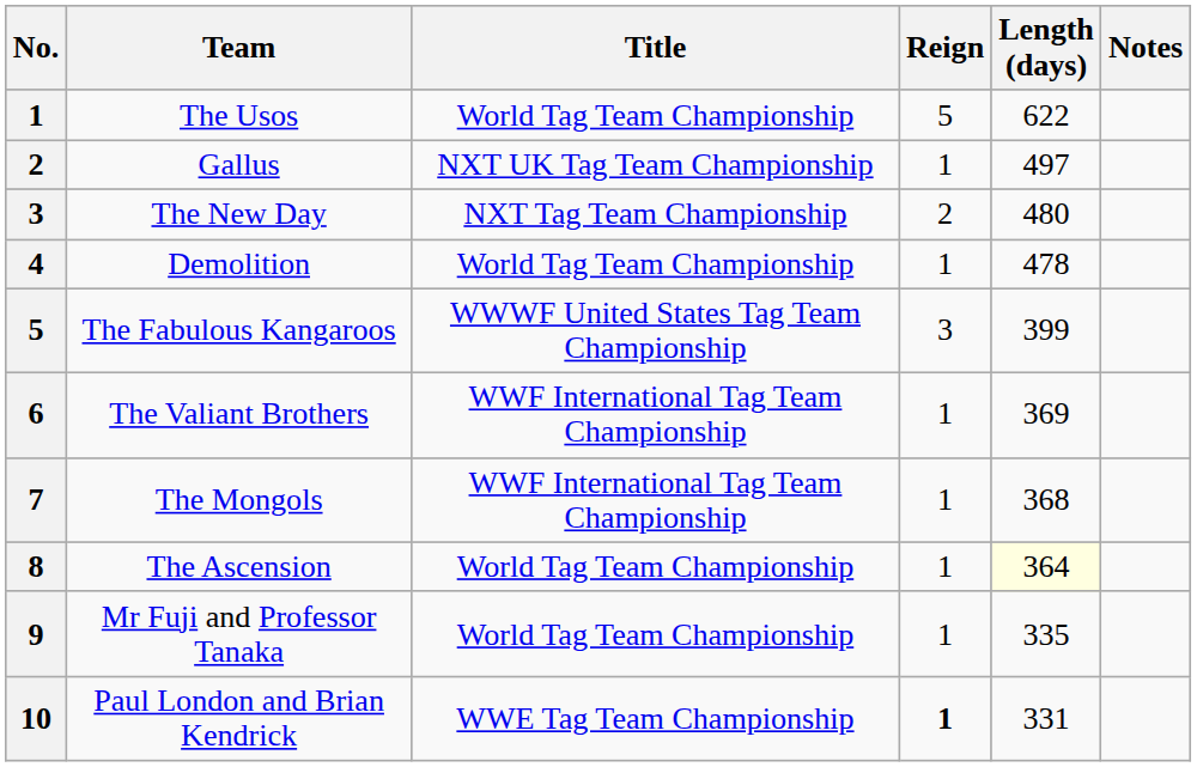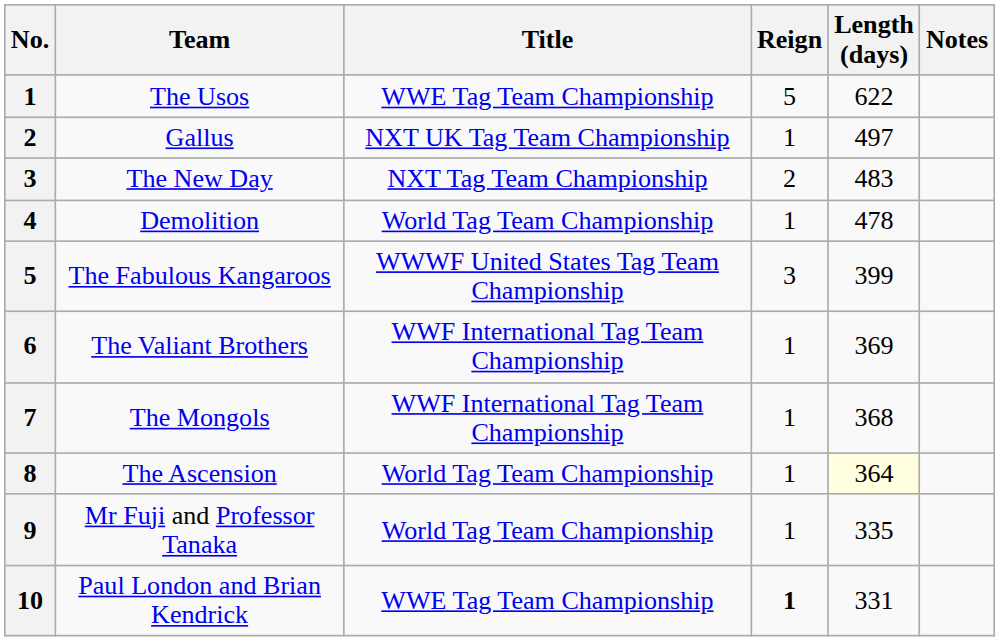The Usos | Title: World Tag Team Championship -> WWE Tag Team Championship
The New Day | Length (days): 480 -> 483
